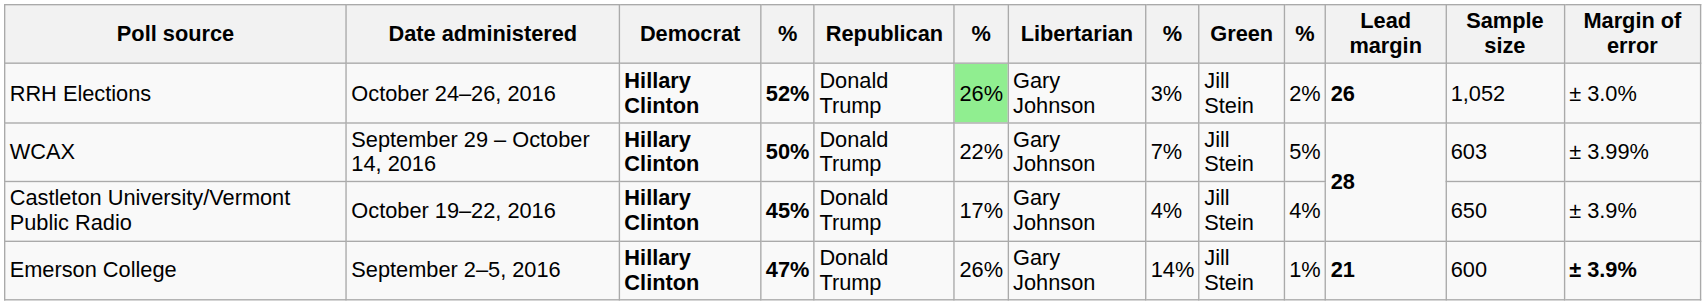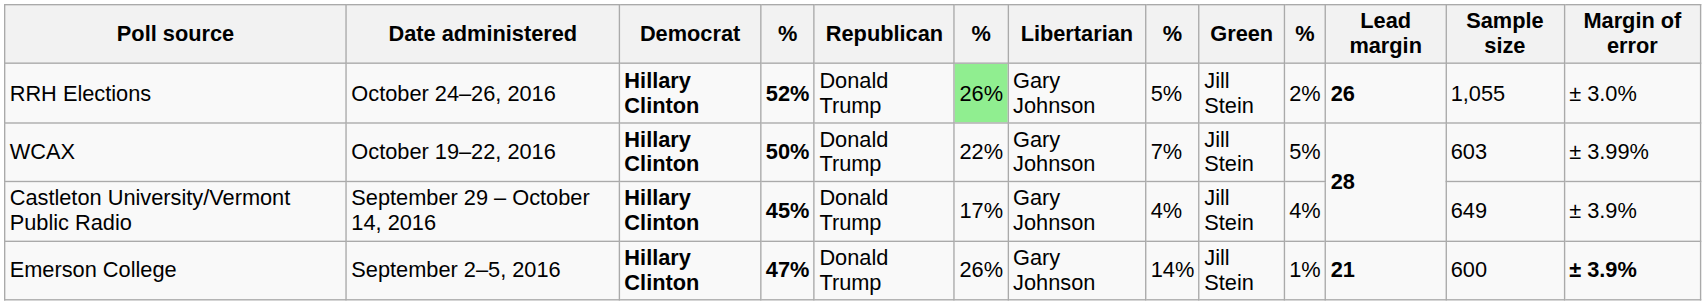RRH Elections | column 8: 3% -> 5%
RRH Elections | Sample size: 1,052 -> 1,055
WCAX | Date administered: September 29 – October 14, 2016 -> October 19–22, 2016
Castleton University/Vermont Public Radio | Date administered: October 19–22, 2016 -> September 29 – October 14, 2016
Castleton University/Vermont Public Radio | Sample size: 650 -> 649
